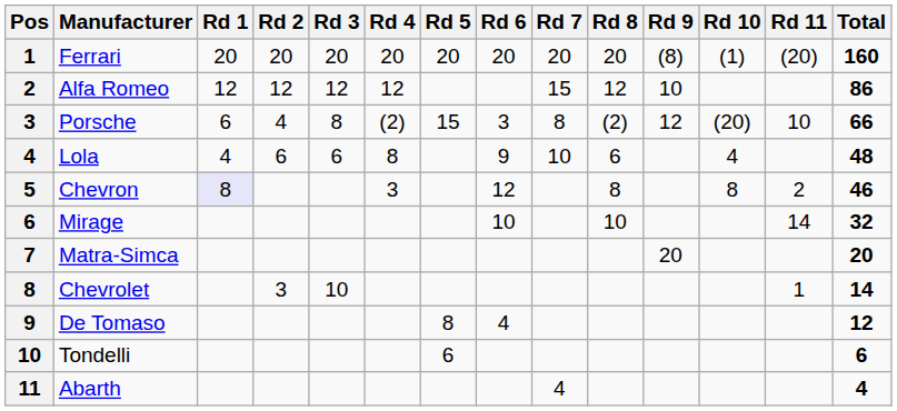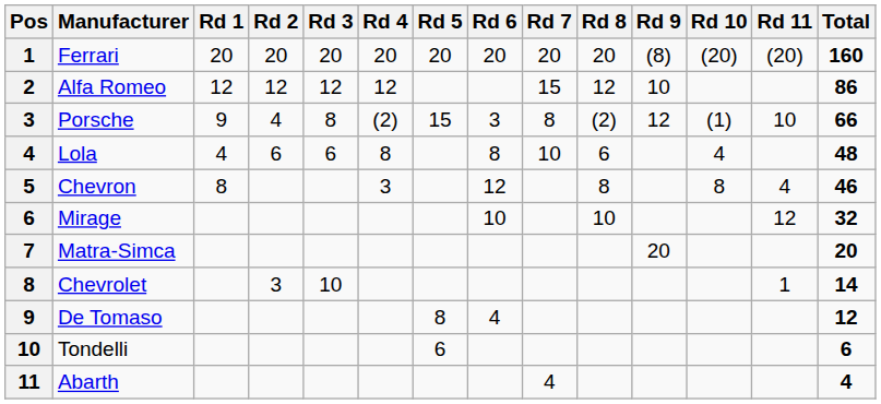Ferrari | Rd 10: (1) -> (20)
Porsche | Rd 1: 6 -> 9
Porsche | Rd 10: (20) -> (1)
Lola | Rd 6: 9 -> 8
Chevron | Rd 1: lavender background -> no background
Chevron | Rd 11: 2 -> 4
Mirage | Rd 11: 14 -> 12
